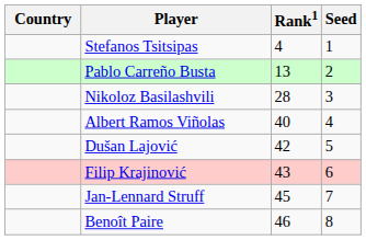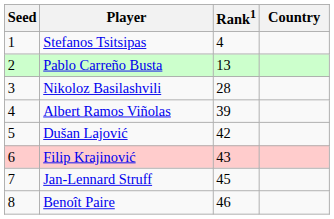columns swapped: Country <-> Seed
Albert Ramos Viñolas | Rank1: 40 -> 39
